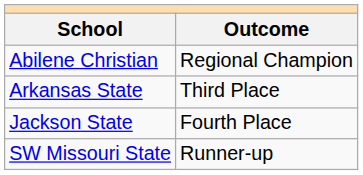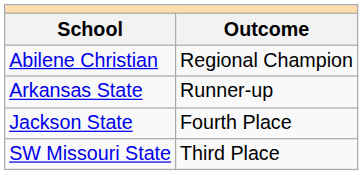Arkansas State | Outcome: Third Place -> Runner-up
SW Missouri State | Outcome: Runner-up -> Third Place
